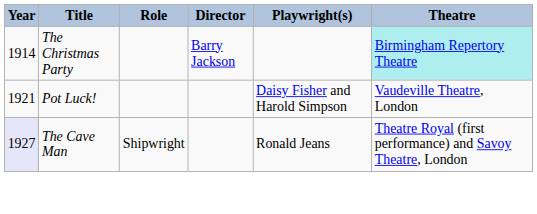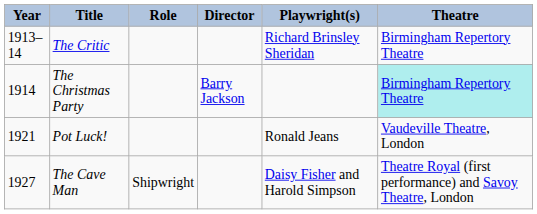+ row: 1913–14 | The Critic | Richard Brinsley Sheridan | Birmingham Repertory Theatre
Pot Luck! | Playwright(s): Daisy Fisher and Harold Simpson -> Ronald Jeans
The Cave Man | Year: lavender background -> no background
The Cave Man | Playwright(s): Ronald Jeans -> Daisy Fisher and Harold Simpson
